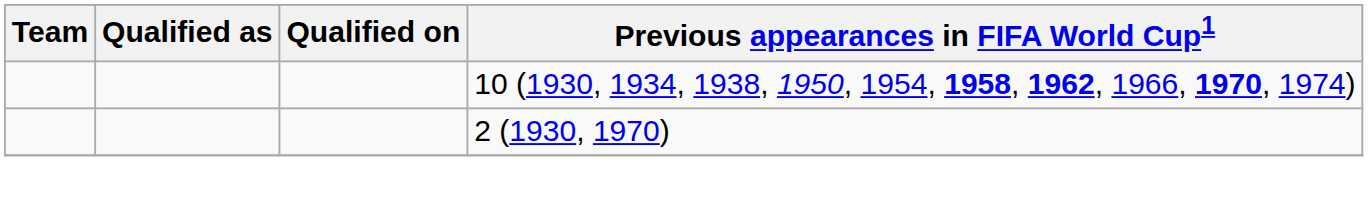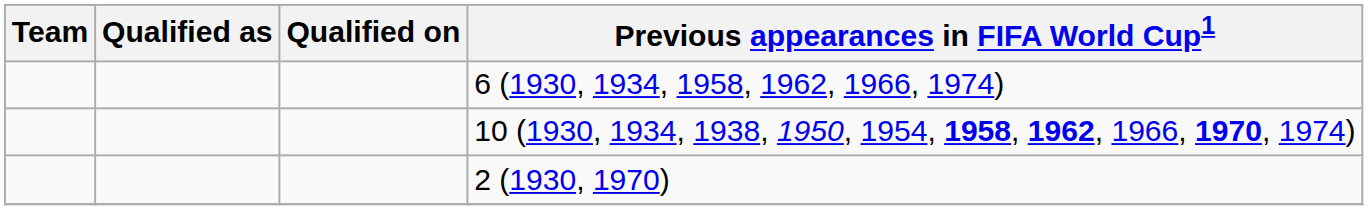+ row: 6 (1930, 1934, 1958, 1962, 1966, 1974)
